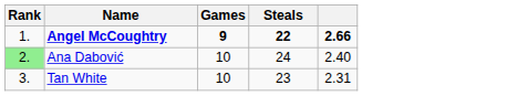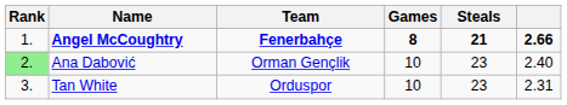+ column: Team | Fenerbahçe | Orman Gençlik | Orduspor
Angel McCoughtry | Games: 9 -> 8
Angel McCoughtry | Steals: 22 -> 21
Ana Dabović | Steals: 24 -> 23
